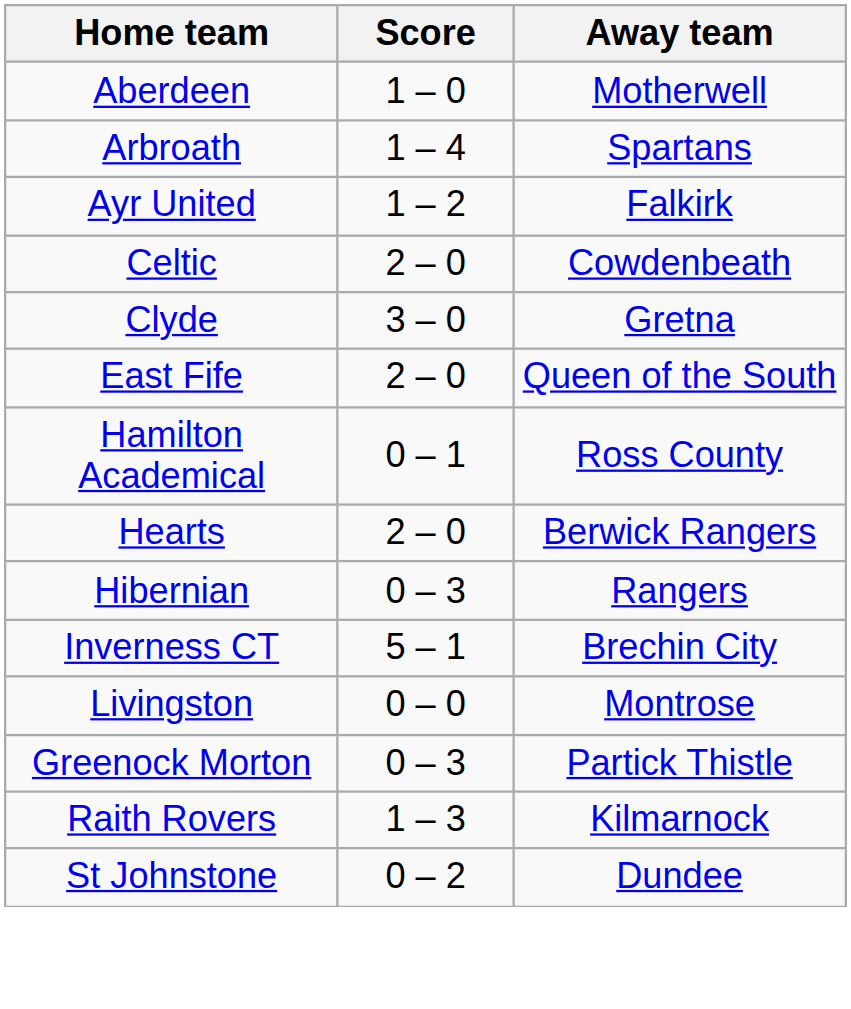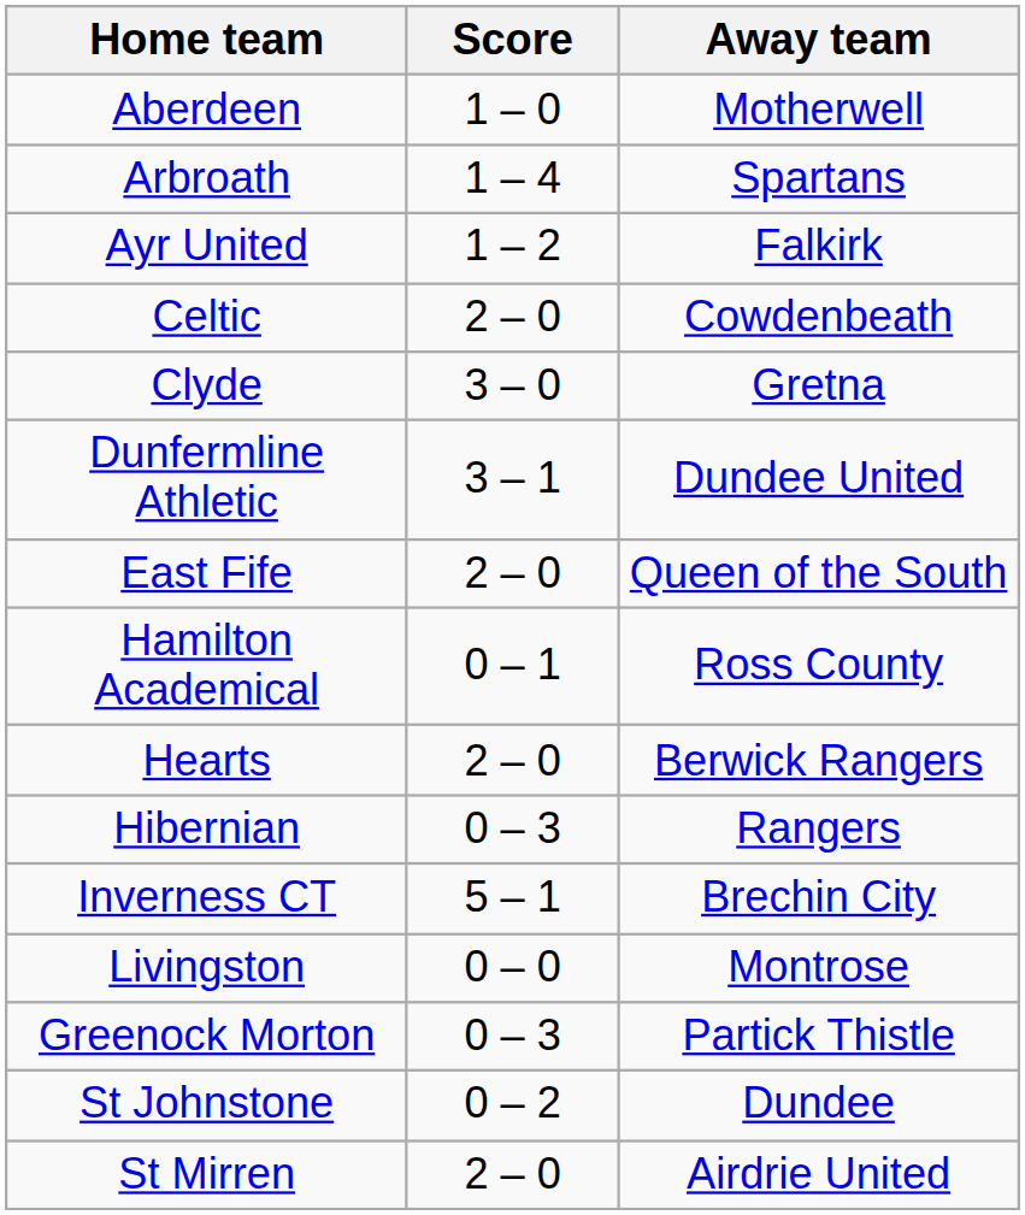+ row: Dunfermline Athletic | 3 – 1 | Dundee United
- row: Raith Rovers | 1 – 3 | Kilmarnock
+ row: St Mirren | 2 – 0 | Airdrie United
